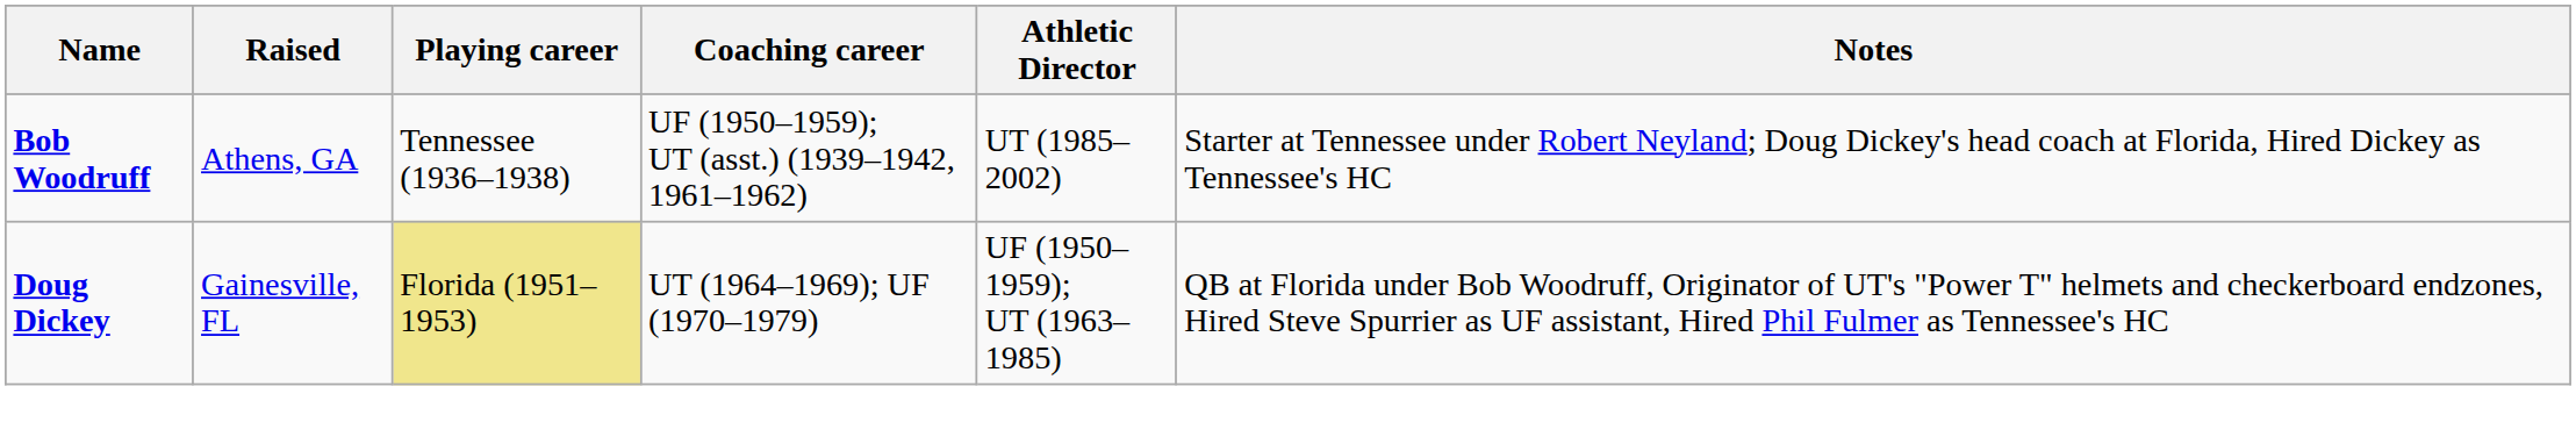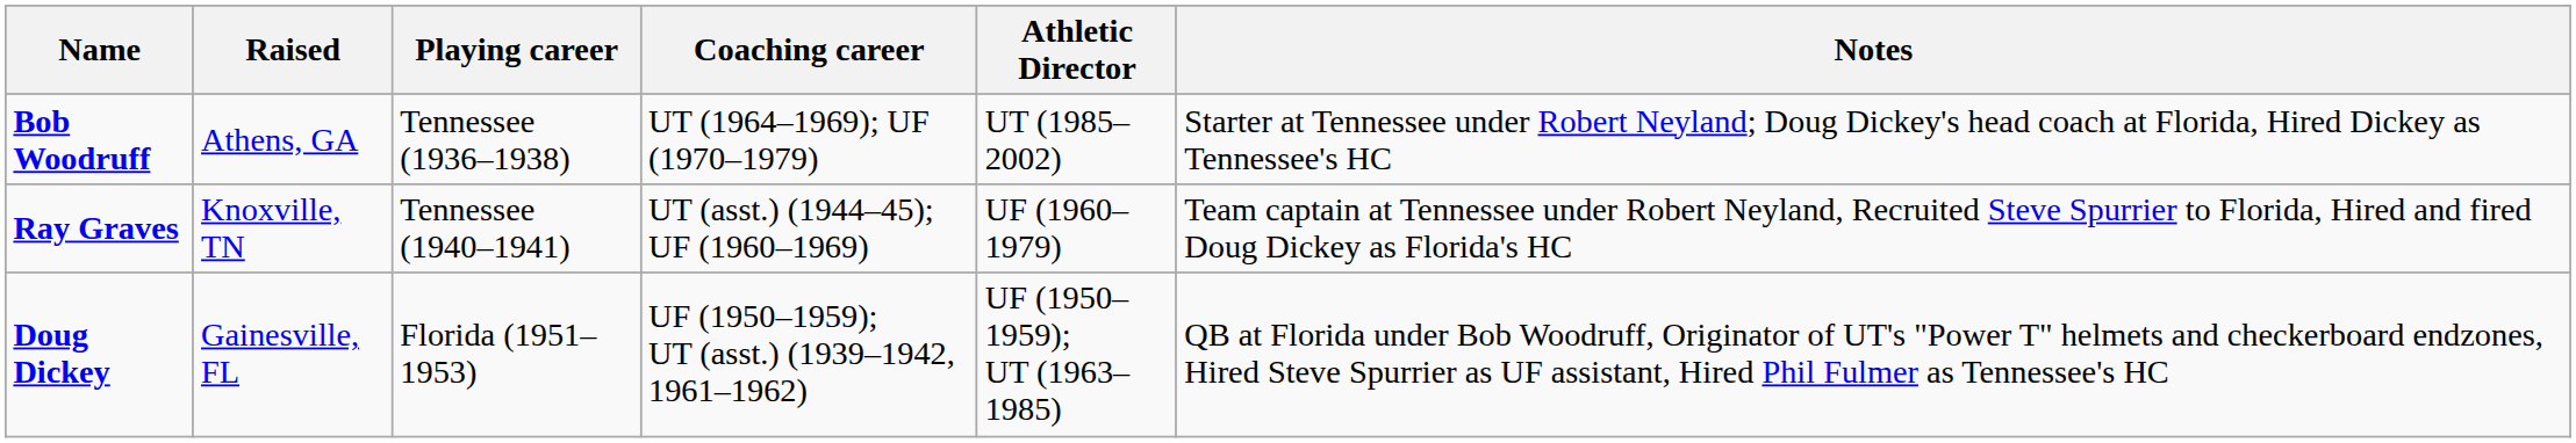Bob Woodruff | Coaching career: UF (1950–1959); UT (asst.) (1939–1942, 1961–1962) -> UT (1964–1969); UF (1970–1979)
+ row: Ray Graves | Knoxville, TN | Tennessee (1940–1941) | UT (asst.) (1944–45); UF (1960–1969) | UF (1960–1979) | Team captain at Tennessee under Robert Neyland, Recruited Steve Spurrier to Florida, Hired and fired Doug Dickey as Florida's HC
Doug Dickey | Playing career: khaki background -> no background
Doug Dickey | Coaching career: UT (1964–1969); UF (1970–1979) -> UF (1950–1959); UT (asst.) (1939–1942, 1961–1962)
